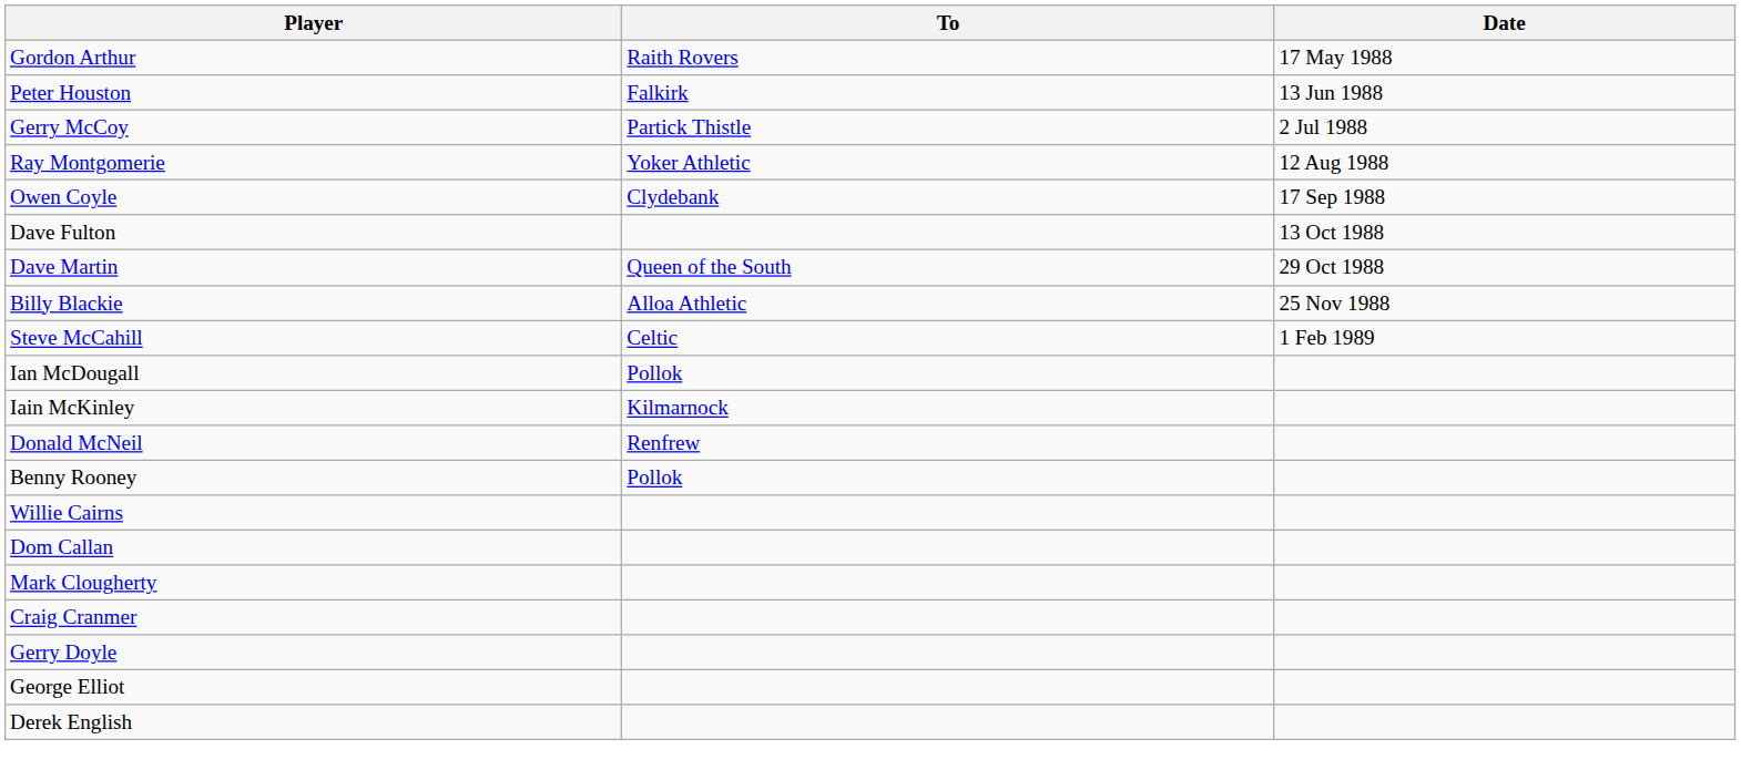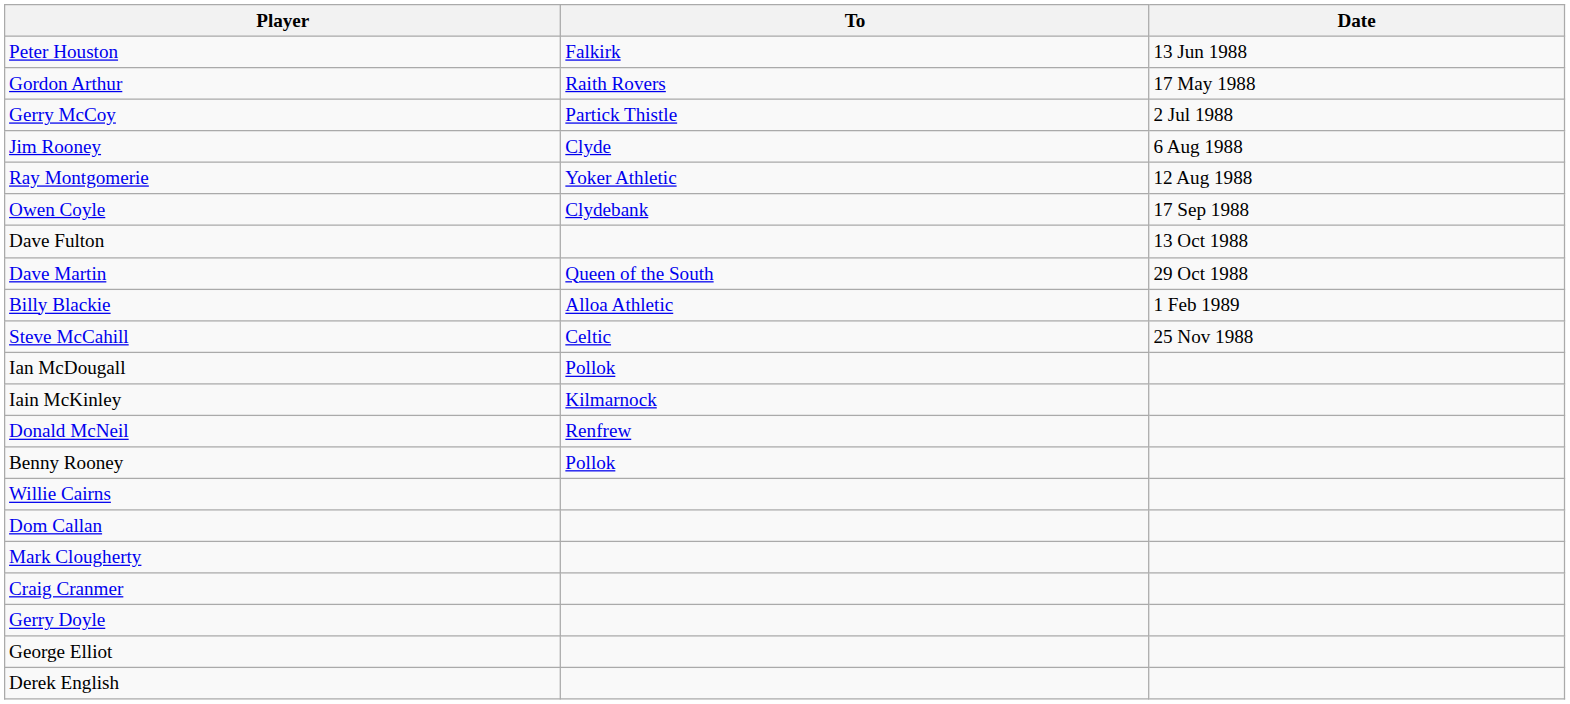rows swapped: Gordon Arthur <-> Peter Houston
+ row: Jim Rooney | Clyde | 6 Aug 1988
Billy Blackie | Date: 25 Nov 1988 -> 1 Feb 1989
Steve McCahill | Date: 1 Feb 1989 -> 25 Nov 1988
